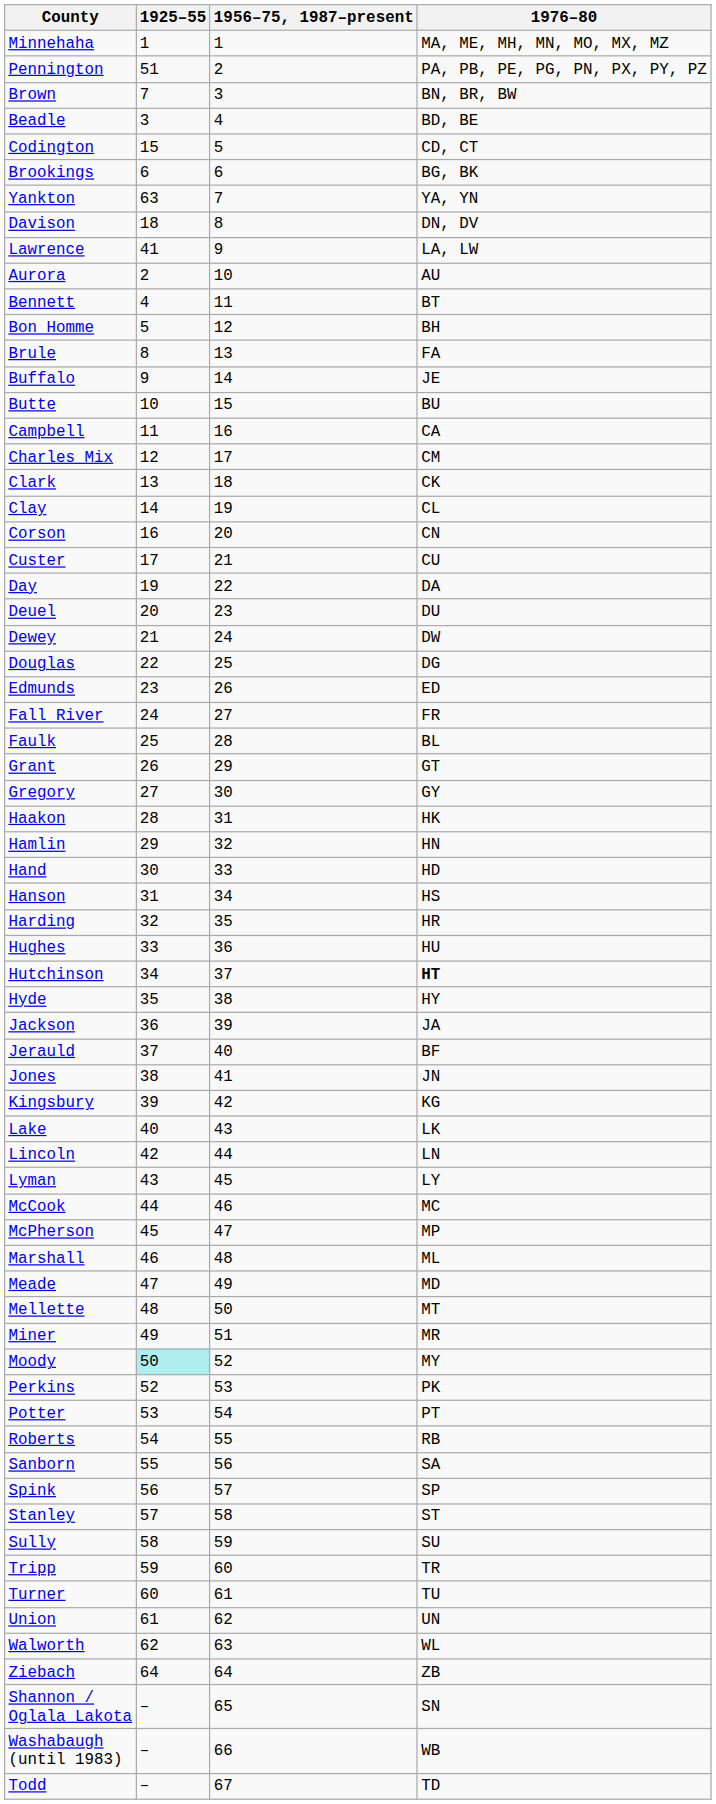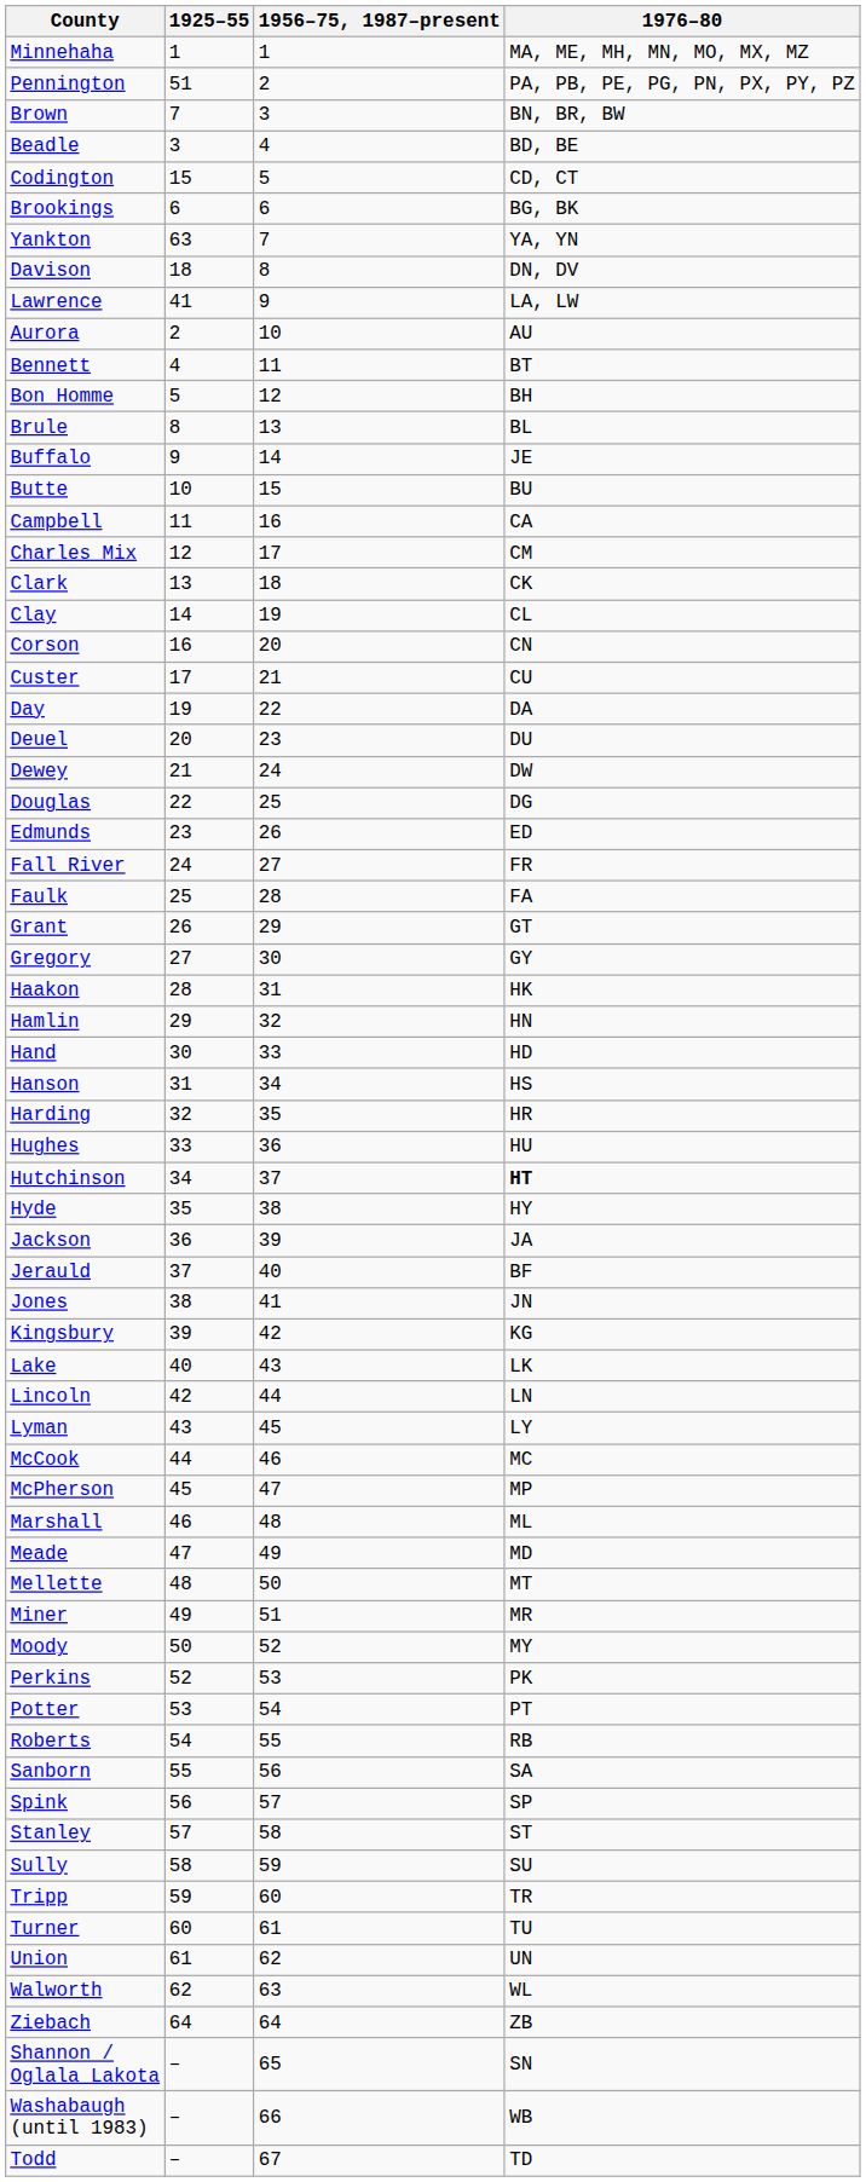Brule | 1976–80: FA -> BL
Faulk | 1976–80: BL -> FA
Moody | 1925–55: paleturquoise background -> no background
